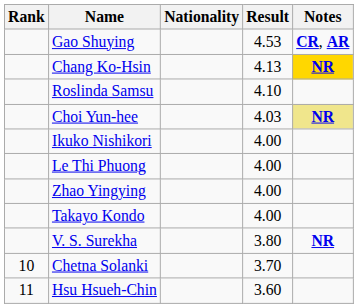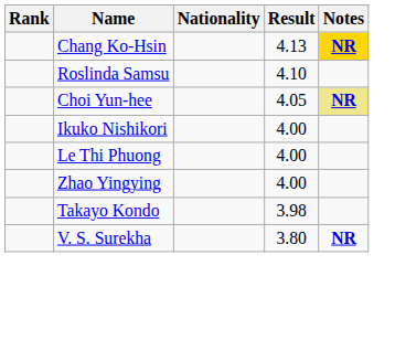- row: Gao Shuying | 4.53 | CR, AR
Choi Yun-hee | Result: 4.03 -> 4.05
Takayo Kondo | Result: 4.00 -> 3.98
- row: 10 | Chetna Solanki | 3.70
- row: 11 | Hsu Hsueh-Chin | 3.60
